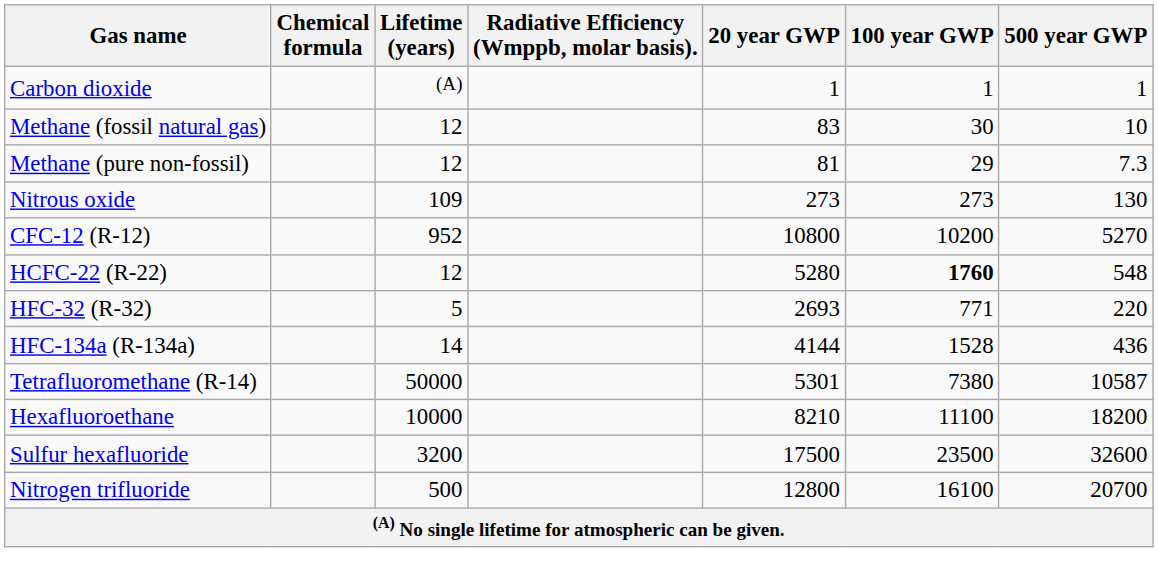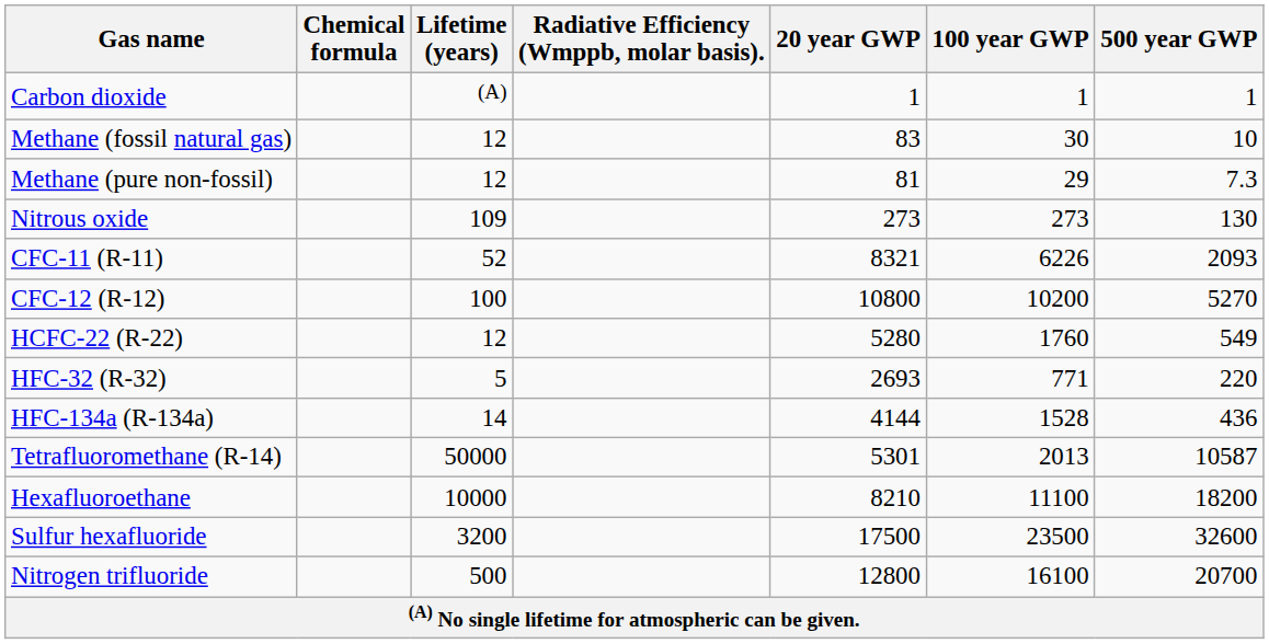+ row: CFC-11 (R-11) | 52 | 8321 | 6226 | 2093
CFC-12 (R-12) | Lifetime (years): 952 -> 100
HCFC-22 (R-22) | 100 year GWP: bold -> normal
HCFC-22 (R-22) | 500 year GWP: 548 -> 549
Tetrafluoromethane (R-14) | 100 year GWP: 7380 -> 2013
